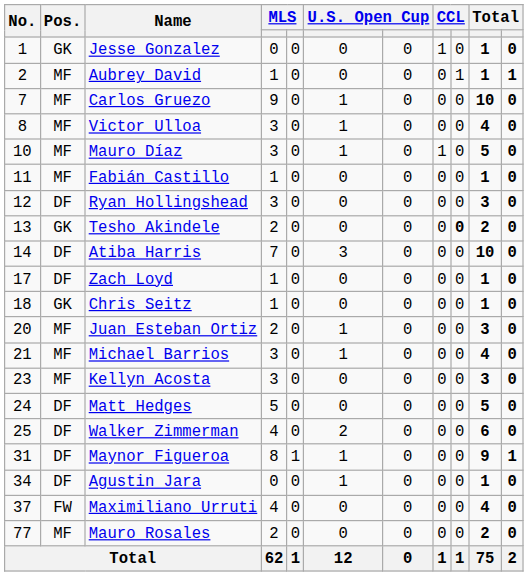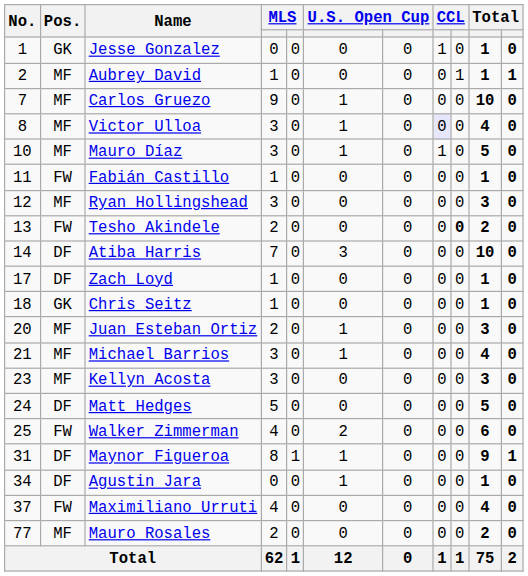Victor Ulloa | column 8: no background -> lavender background
Fabián Castillo | Pos.: MF -> FW
Ryan Hollingshead | Pos.: DF -> MF
Tesho Akindele | Pos.: GK -> FW
Walker Zimmerman | Pos.: DF -> FW
